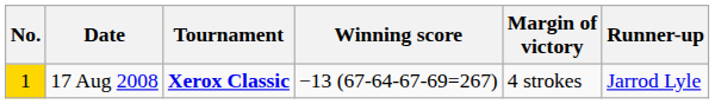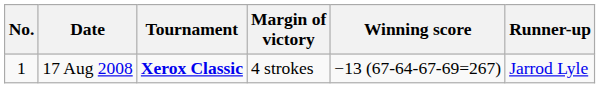columns swapped: Winning score <-> Margin of victory
17 Aug 2008 | No.: gold background -> no background
